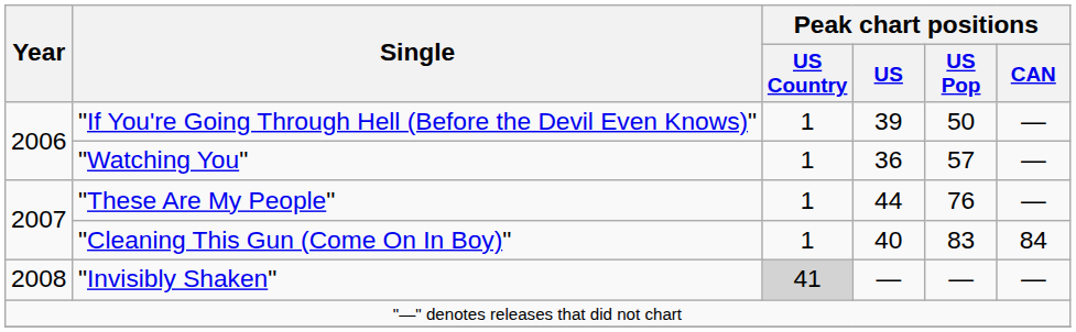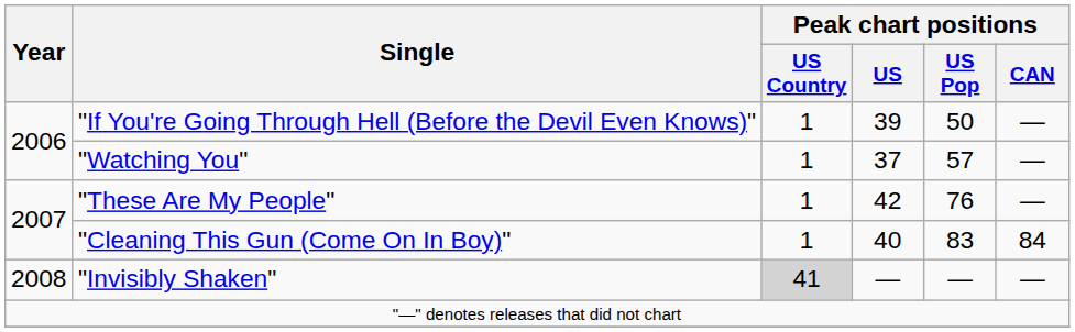"Watching You" | Peak chart positions / US: 36 -> 37
"These Are My People" | Peak chart positions / US: 44 -> 42
